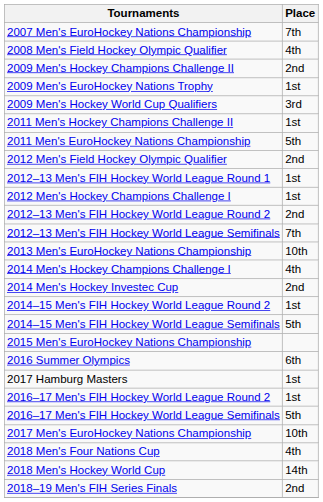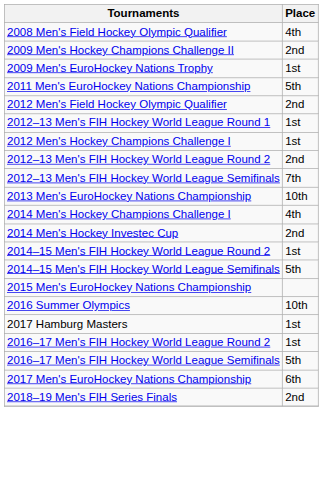- row: 2007 Men's EuroHockey Nations Championship | 7th
- row: 2009 Men's Hockey World Cup Qualifiers | 3rd
- row: 2011 Men's Hockey Champions Challenge II | 1st
2016 Summer Olympics | Place: 6th -> 10th
2017 Men's EuroHockey Nations Championship | Place: 10th -> 6th
- row: 2018 Men's Four Nations Cup | 4th
- row: 2018 Men's Hockey World Cup | 14th
